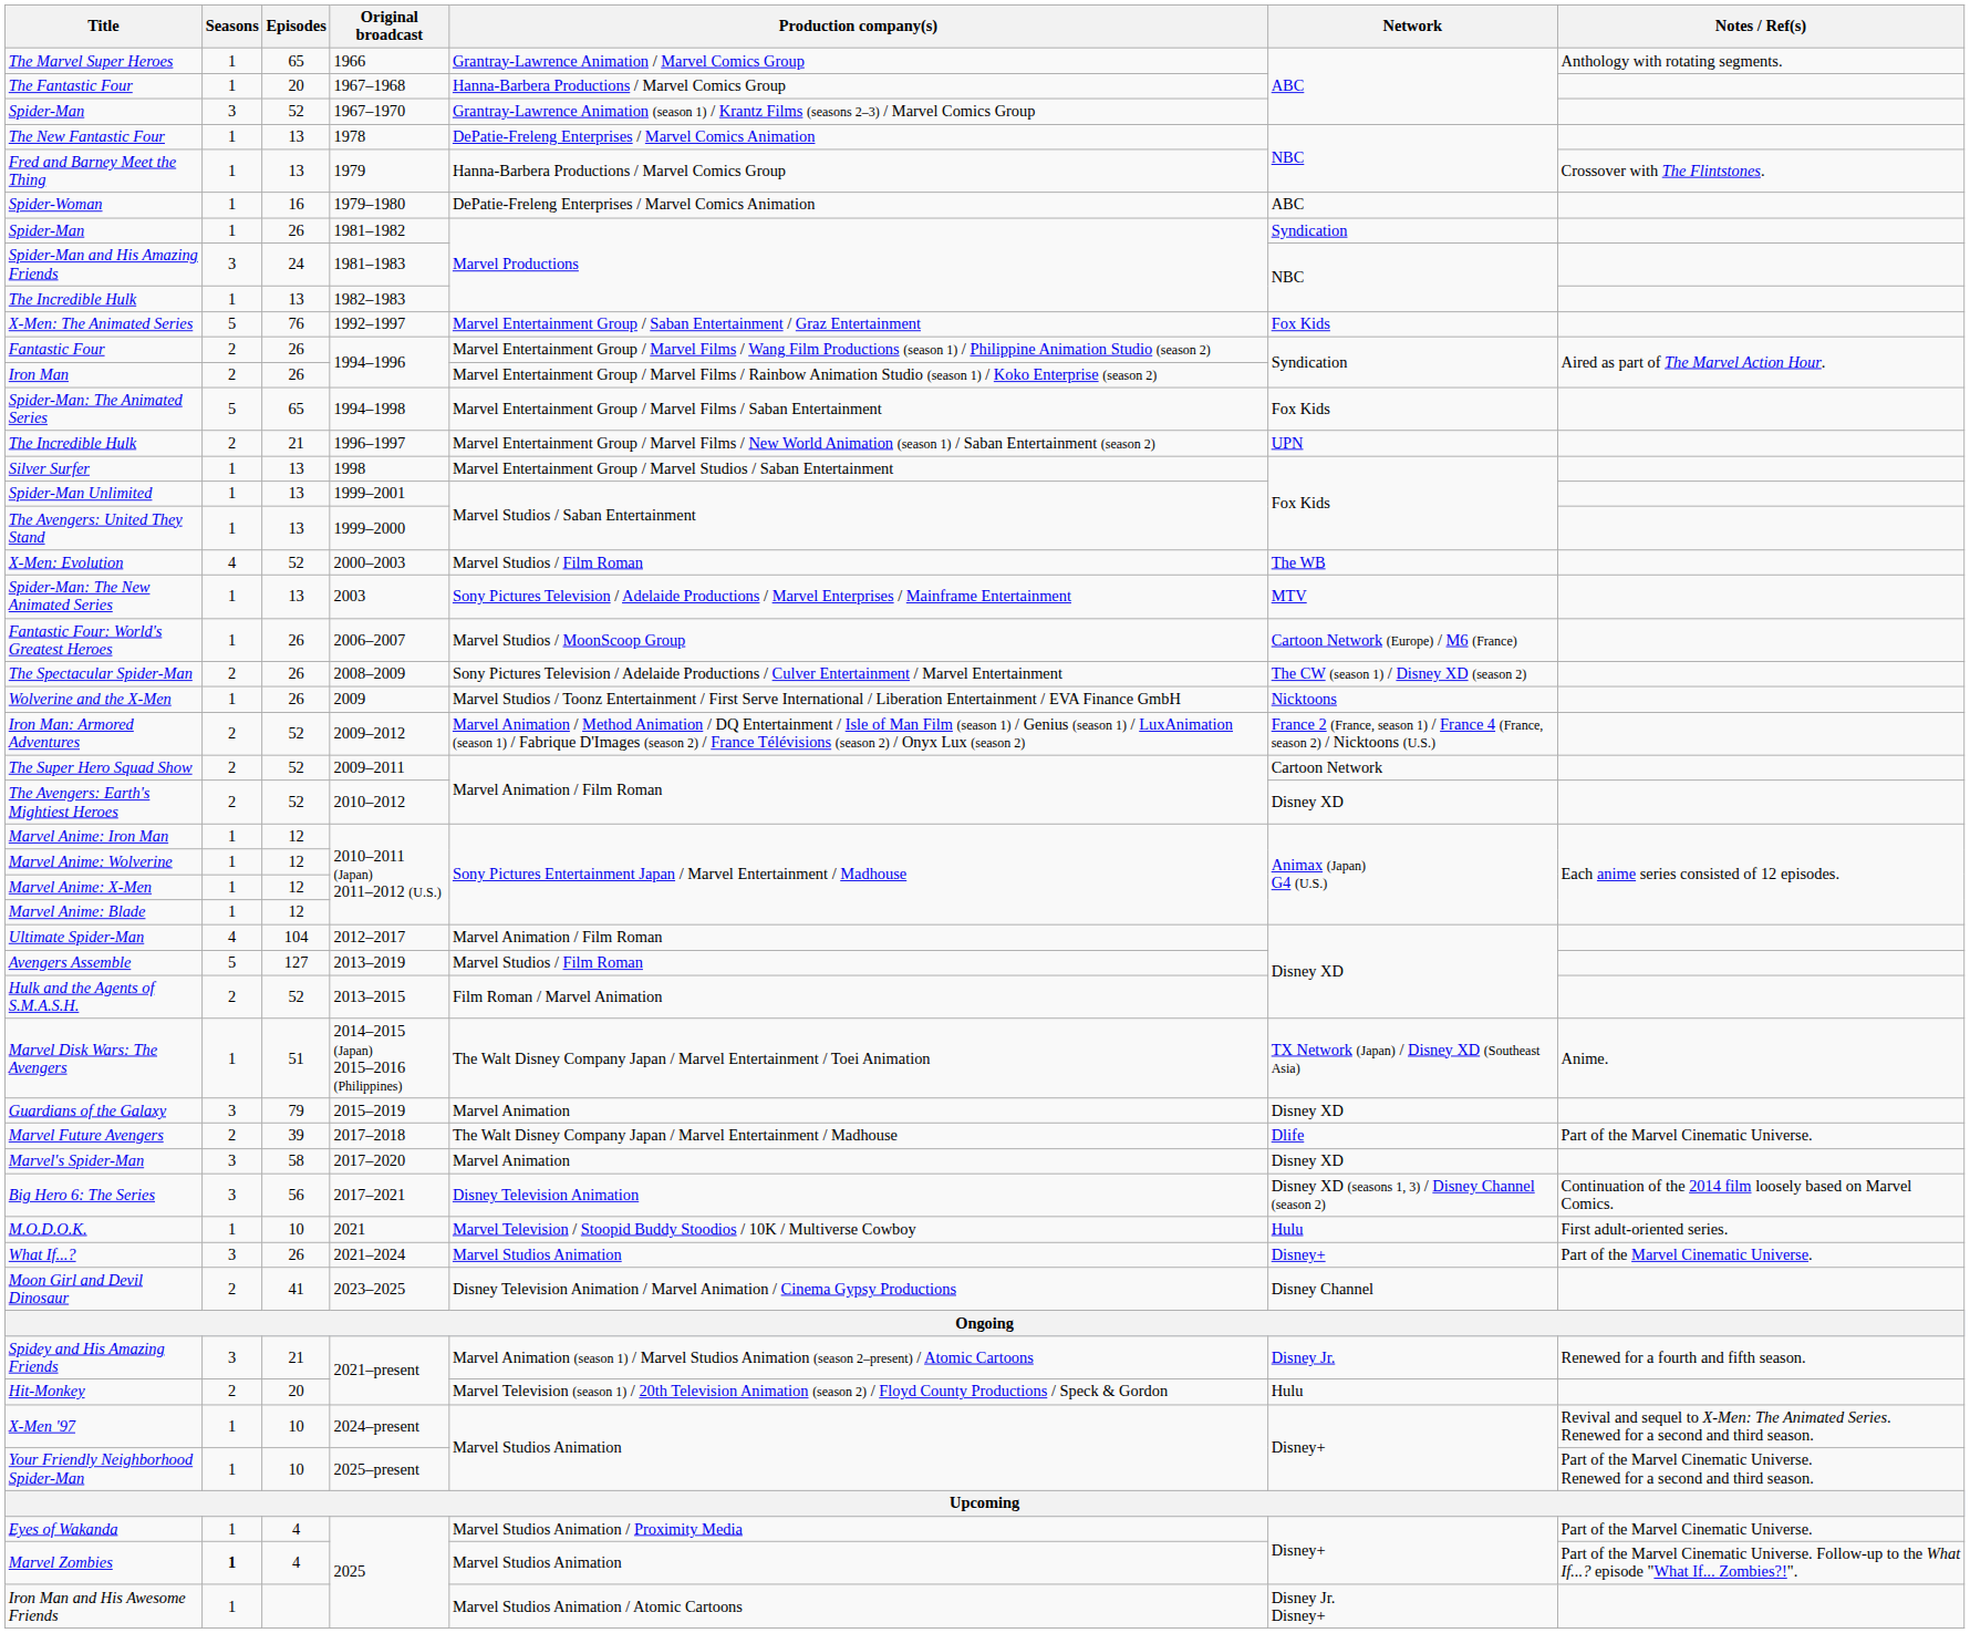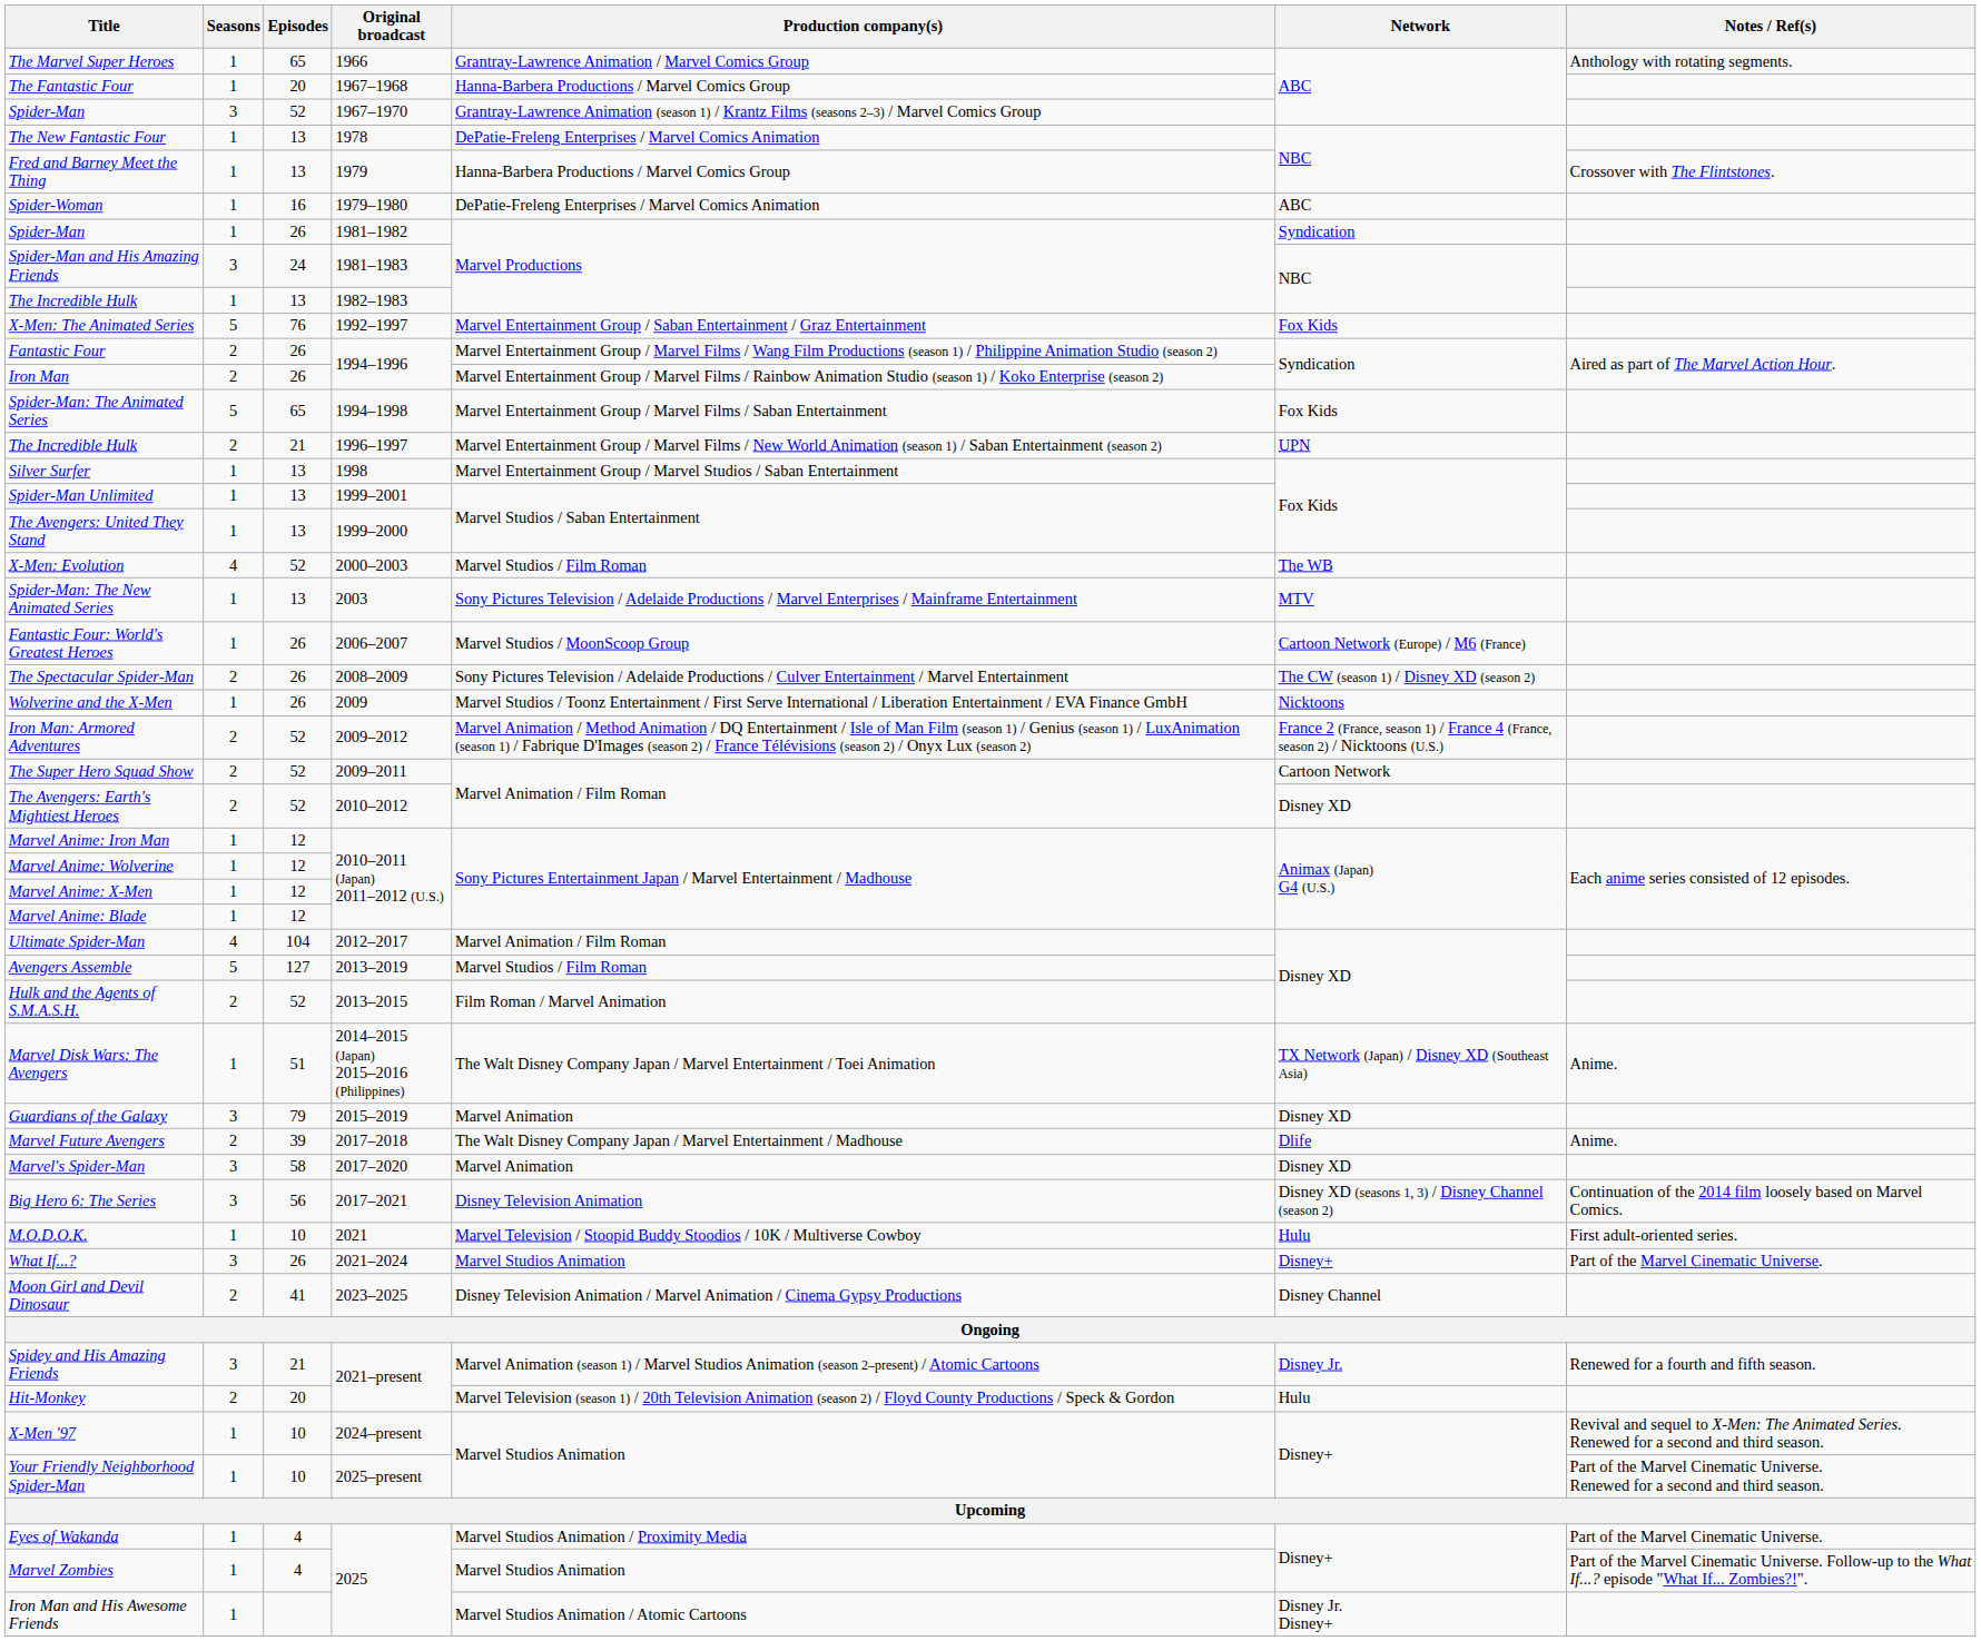Marvel Future Avengers | Notes / Ref(s): Part of the Marvel Cinematic Universe. -> Anime.
Marvel Zombies | Seasons: bold -> normal
